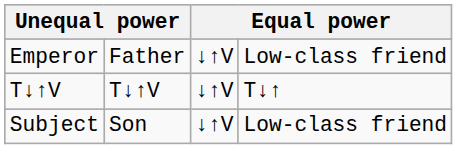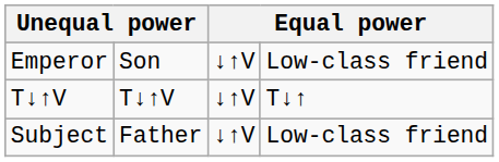Emperor | column 2: Father -> Son
Subject | column 2: Son -> Father
